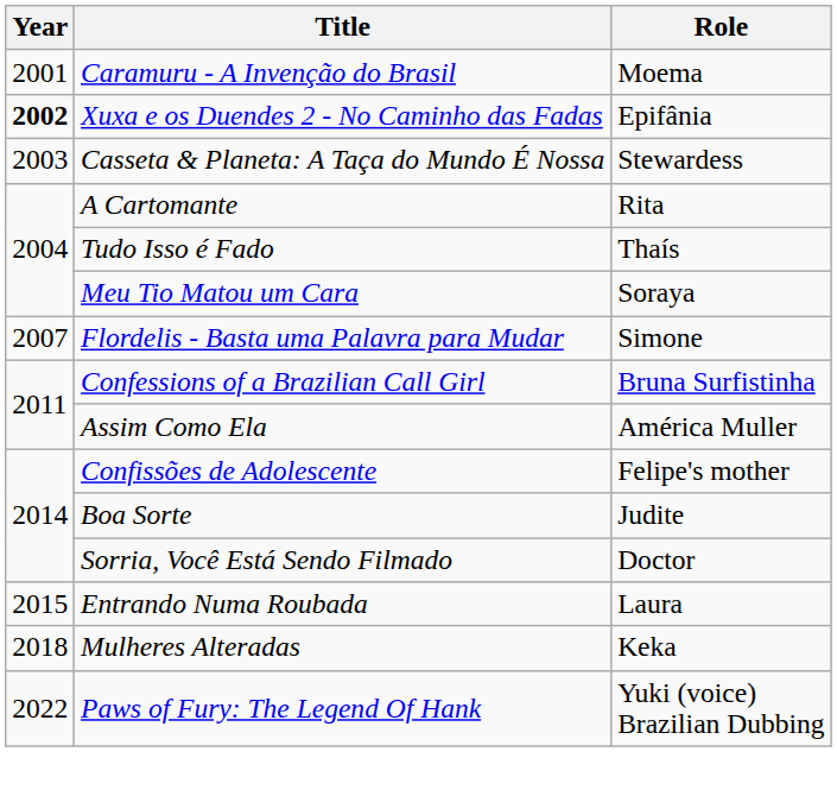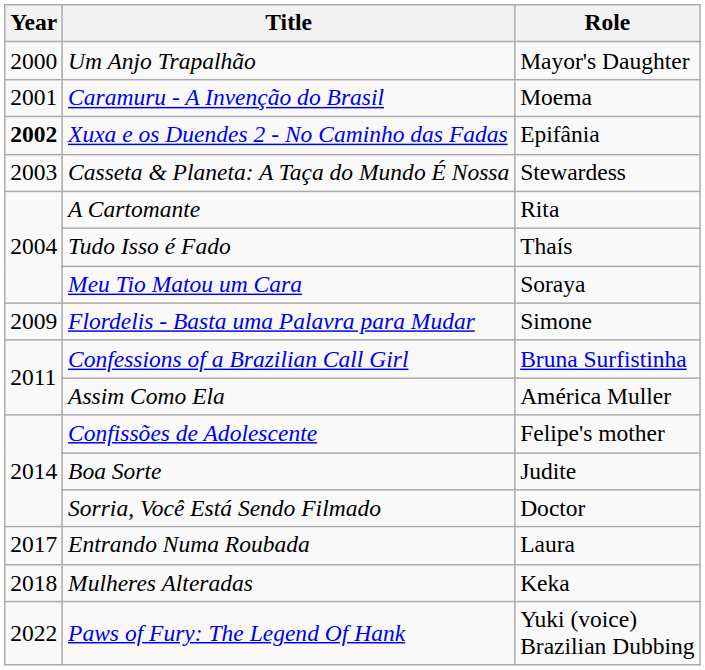+ row: 2000 | Um Anjo Trapalhão | Mayor's Daughter
Flordelis - Basta uma Palavra para Mudar | Year: 2007 -> 2009
Entrando Numa Roubada | Year: 2015 -> 2017
